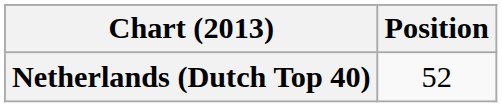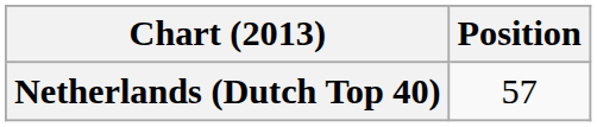Netherlands (Dutch Top 40) | Position: 52 -> 57
